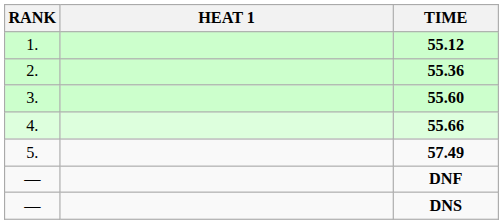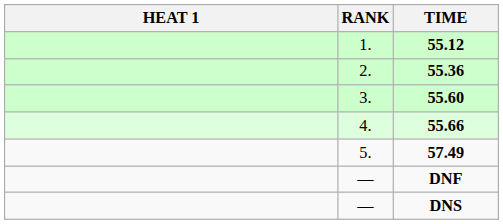columns swapped: RANK <-> HEAT 1
